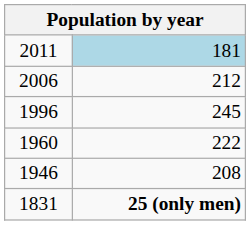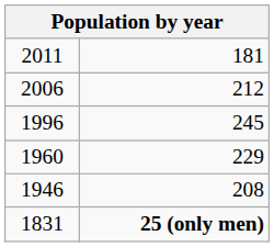2011 | column 2: lightblue background -> no background
1960 | column 2: 222 -> 229
